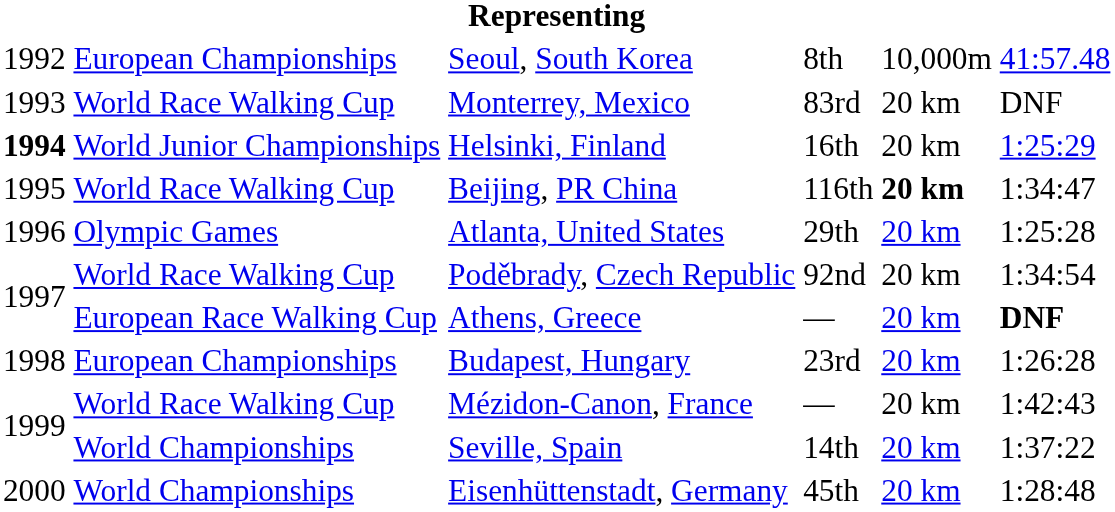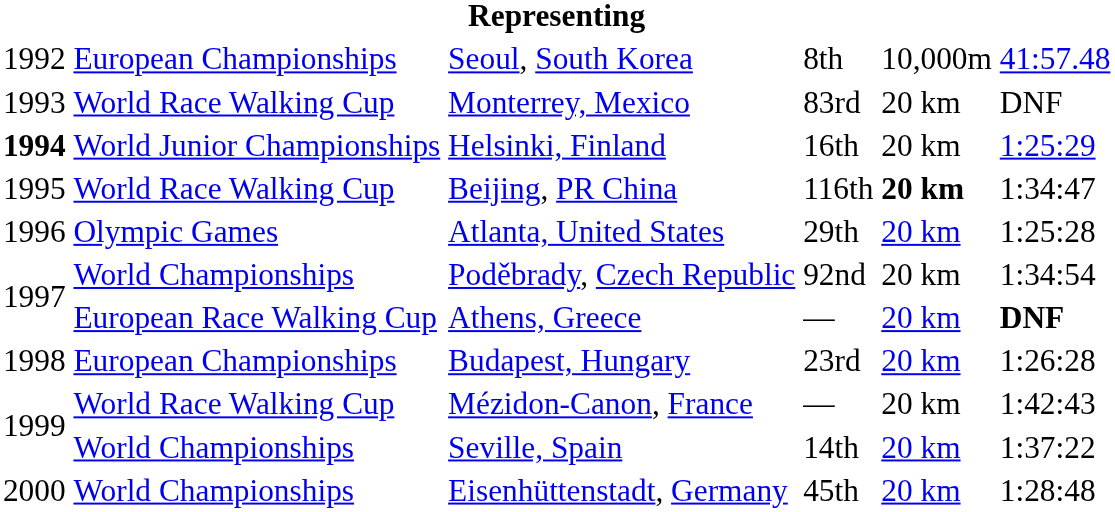Poděbrady, Czech Republic | column 2: World Race Walking Cup -> World Championships
